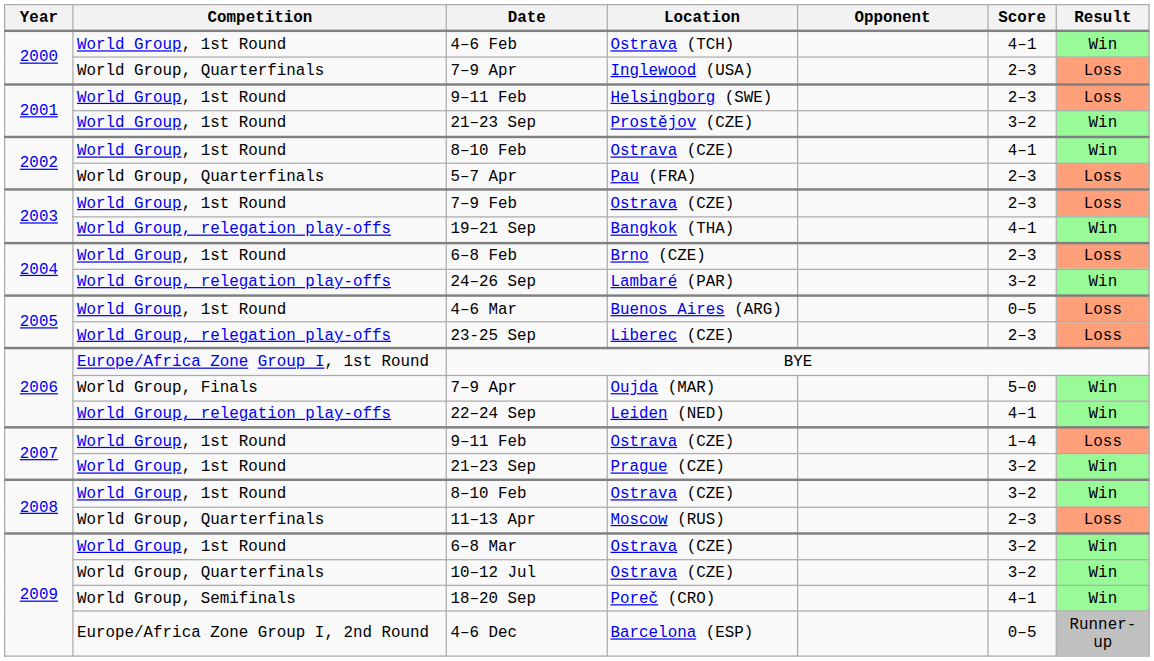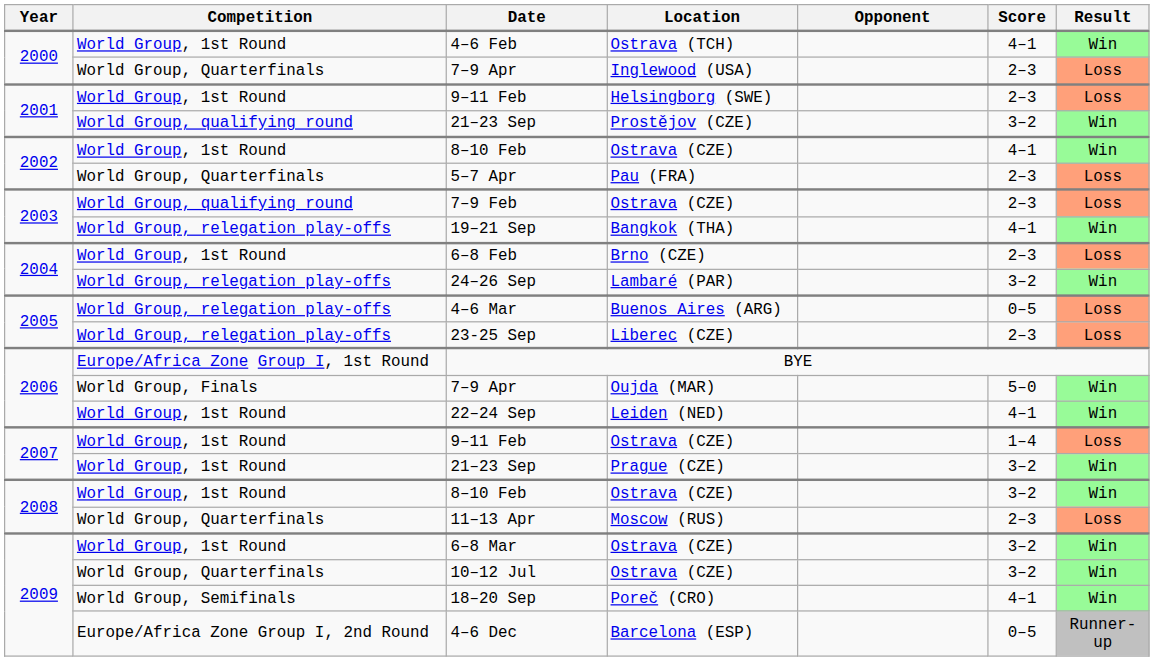2001 / 21–23 Sep | Competition: World Group, 1st Round -> World Group, qualifying round
7–9 Feb | Competition: World Group, 1st Round -> World Group, qualifying round
4–6 Mar | Competition: World Group, 1st Round -> World Group, relegation play-offs
22–24 Sep | Competition: World Group, relegation play-offs -> World Group, 1st Round
